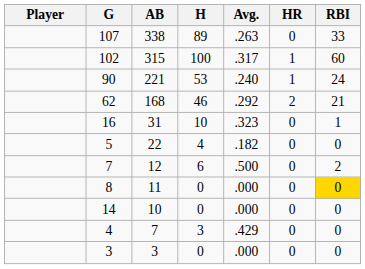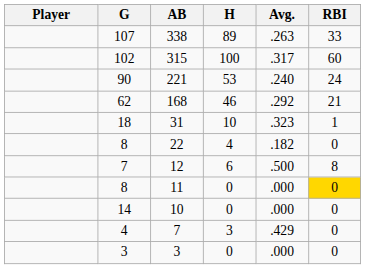- column: HR | 0 | 1 | 1 | 2 | 0 | 0 | 0 | 0 | 0 | 0 | 0
31 | G: 16 -> 18
22 | G: 5 -> 8
12 | RBI: 2 -> 8
